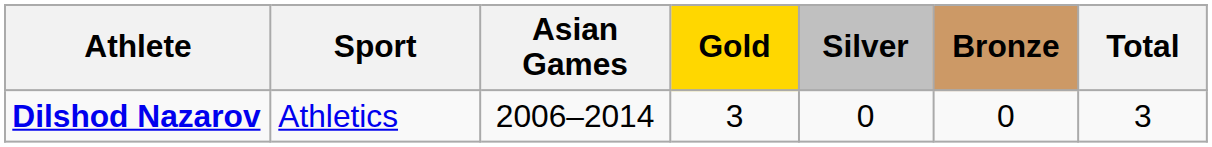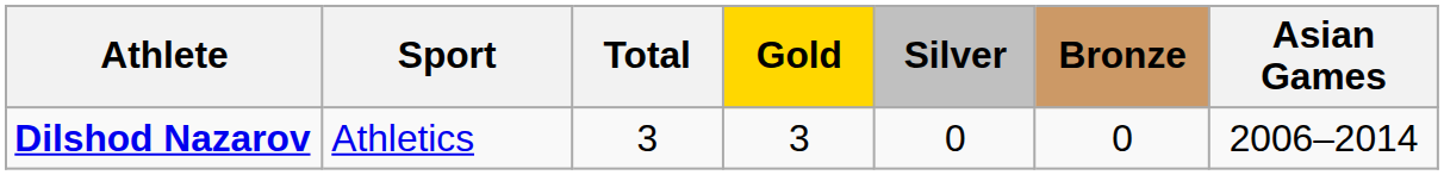columns swapped: Asian Games <-> Total
